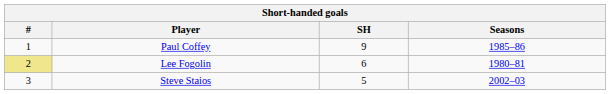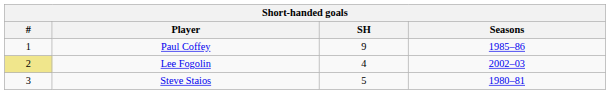Lee Fogolin | SH: 6 -> 4
Lee Fogolin | Seasons: 1980–81 -> 2002–03
Steve Staios | Seasons: 2002–03 -> 1980–81
